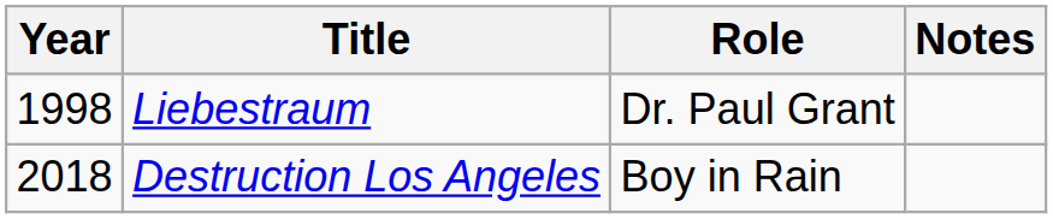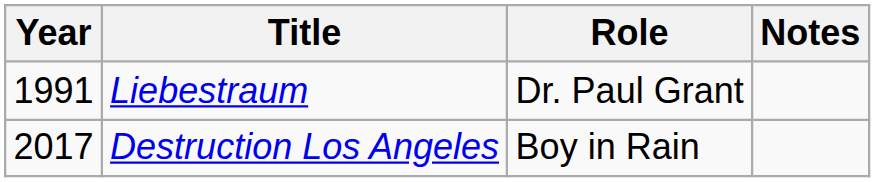Liebestraum | Year: 1998 -> 1991
Destruction Los Angeles | Year: 2018 -> 2017
